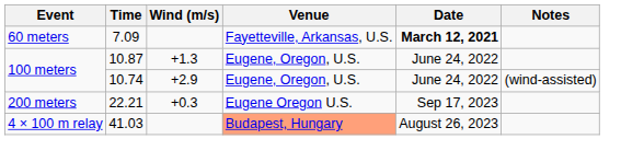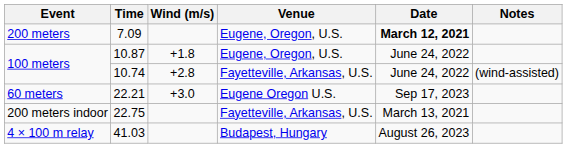7.09 | Event: 60 meters -> 200 meters
7.09 | Venue: Fayetteville, Arkansas, U.S. -> Eugene, Oregon, U.S.
10.87 | Wind (m/s): +1.3 -> +1.8
10.74 | Wind (m/s): +2.9 -> +2.8
10.74 | Venue: Eugene, Oregon, U.S. -> Fayetteville, Arkansas, U.S.
22.21 | Event: 200 meters -> 60 meters
22.21 | Wind (m/s): +0.3 -> +3.0
+ row: 200 meters indoor | 22.75 | Fayetteville, Arkansas, U.S. | March 13, 2021
41.03 | Venue: lightsalmon background -> no background
